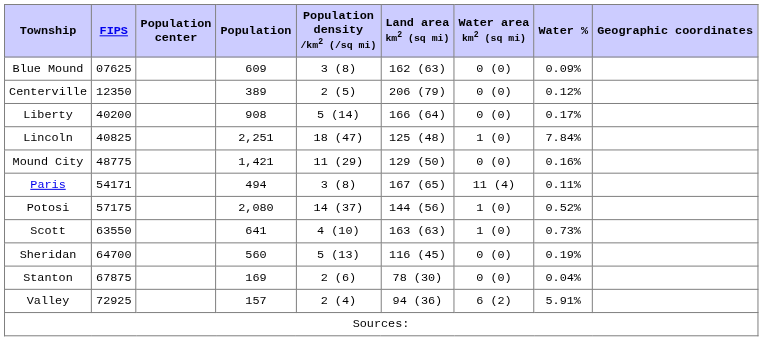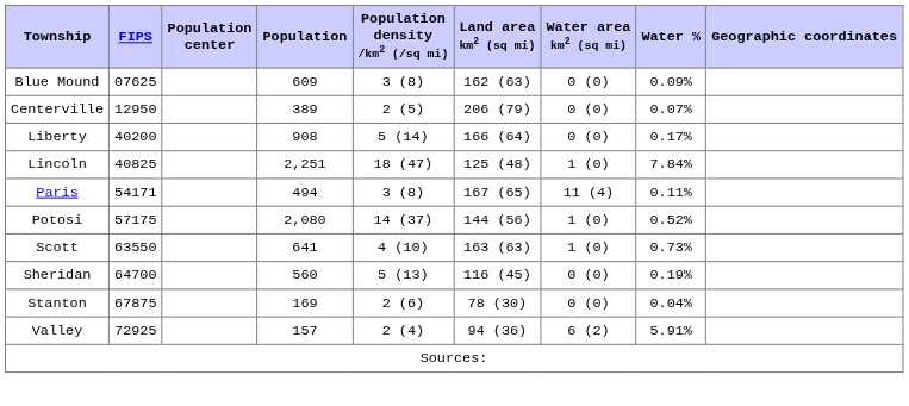Centerville | FIPS: 12350 -> 12950
Centerville | Water %: 0.12% -> 0.07%
- row: Mound City | 48775 | 1,421 | 11 (29) | 129 (50) | 0 (0) | 0.16%
